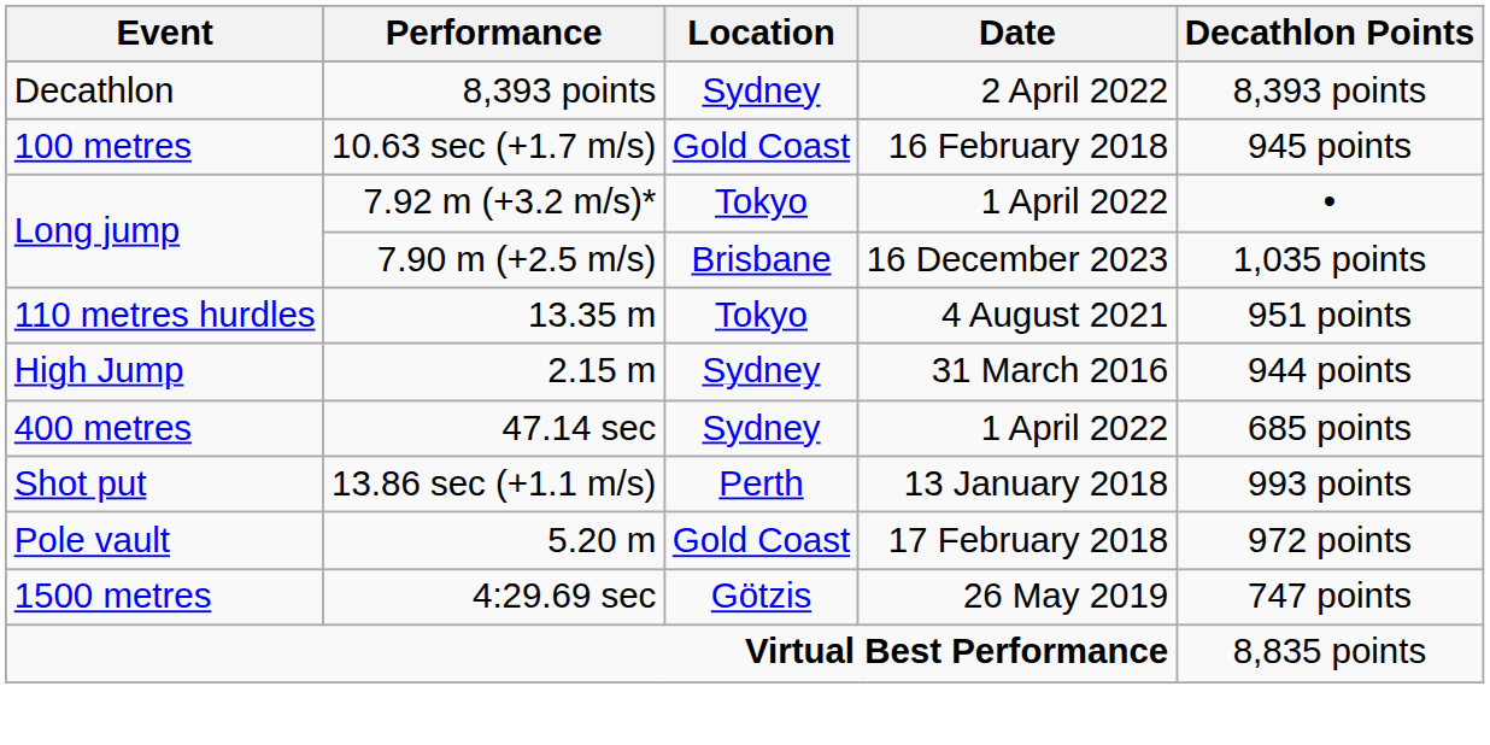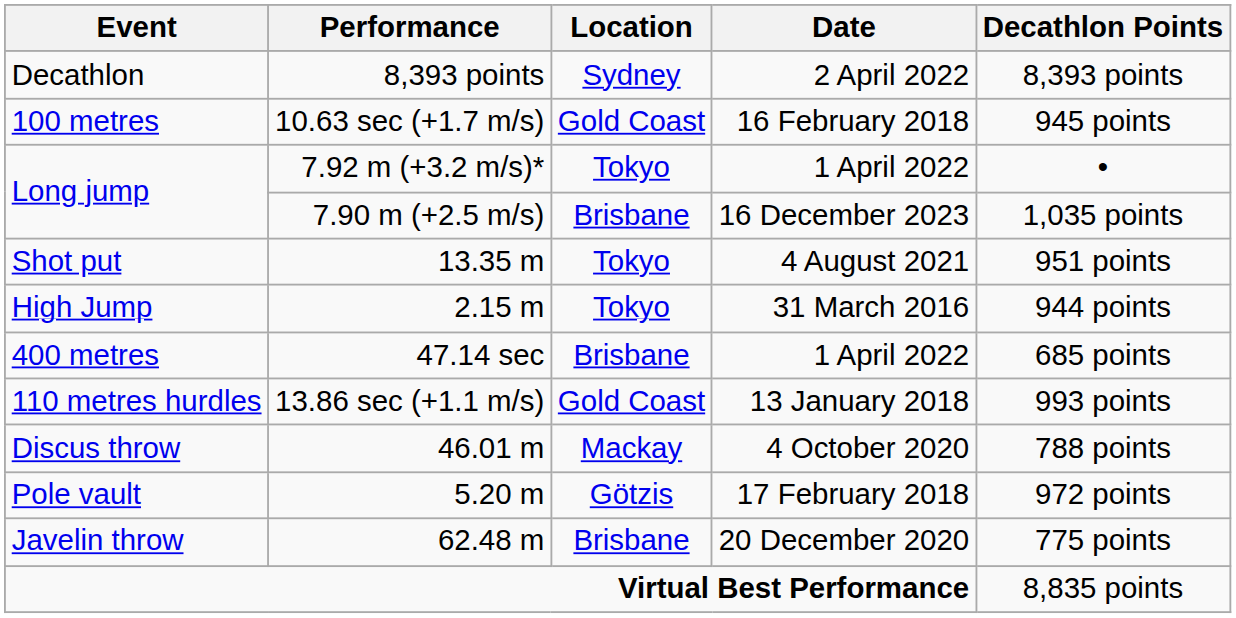13.35 m | Event: 110 metres hurdles -> Shot put
2.15 m | Location: Sydney -> Tokyo
47.14 sec | Location: Sydney -> Brisbane
13.86 sec (+1.1 m/s) | Event: Shot put -> 110 metres hurdles
13.86 sec (+1.1 m/s) | Location: Perth -> Gold Coast
+ row: Discus throw | 46.01 m | Mackay | 4 October 2020 | 788 points
5.20 m | Location: Gold Coast -> Götzis
+ row: Javelin throw | 62.48 m | Brisbane | 20 December 2020 | 775 points
- row: 1500 metres | 4:29.69 sec | Götzis | 26 May 2019 | 747 points
